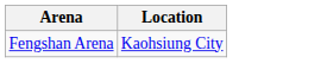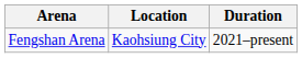+ column: Duration | 2021–present
